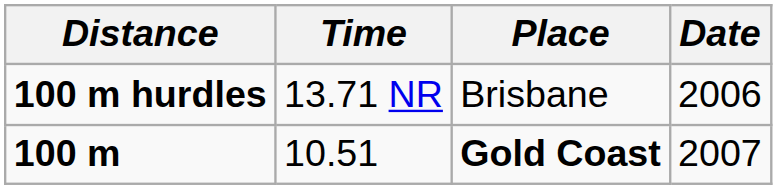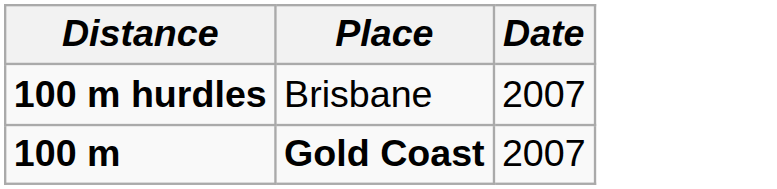- column: Time | 13.71 NR | 10.51
100 m hurdles | Date: 2006 -> 2007
